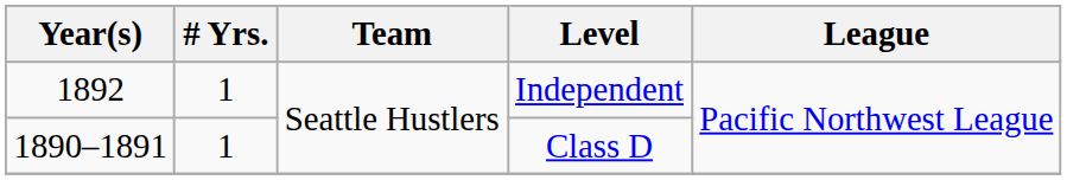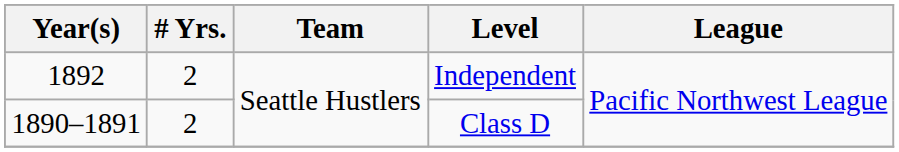Independent | # Yrs.: 1 -> 2
Class D | # Yrs.: 1 -> 2
